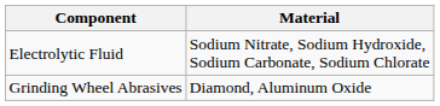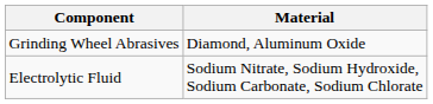rows swapped: Grinding Wheel Abrasives <-> Electrolytic Fluid
